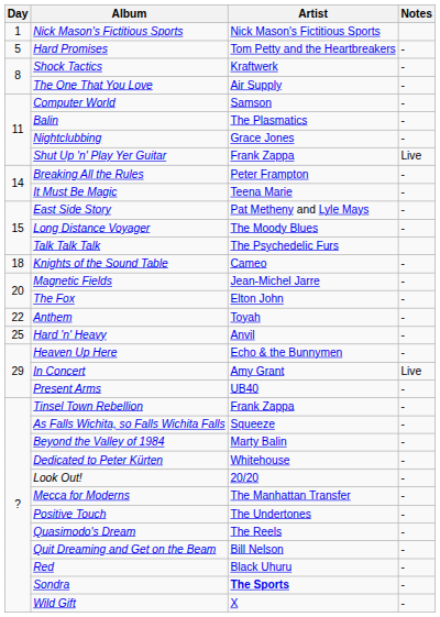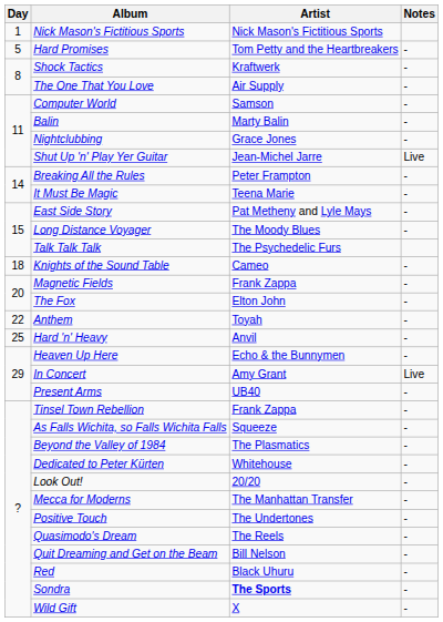Balin | Artist: The Plasmatics -> Marty Balin
Shut Up 'n' Play Yer Guitar | Artist: Frank Zappa -> Jean-Michel Jarre
Magnetic Fields | Artist: Jean-Michel Jarre -> Frank Zappa
Beyond the Valley of 1984 | Artist: Marty Balin -> The Plasmatics
